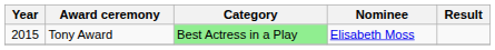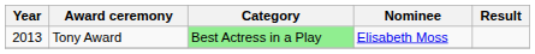Tony Award | Year: 2015 -> 2013
